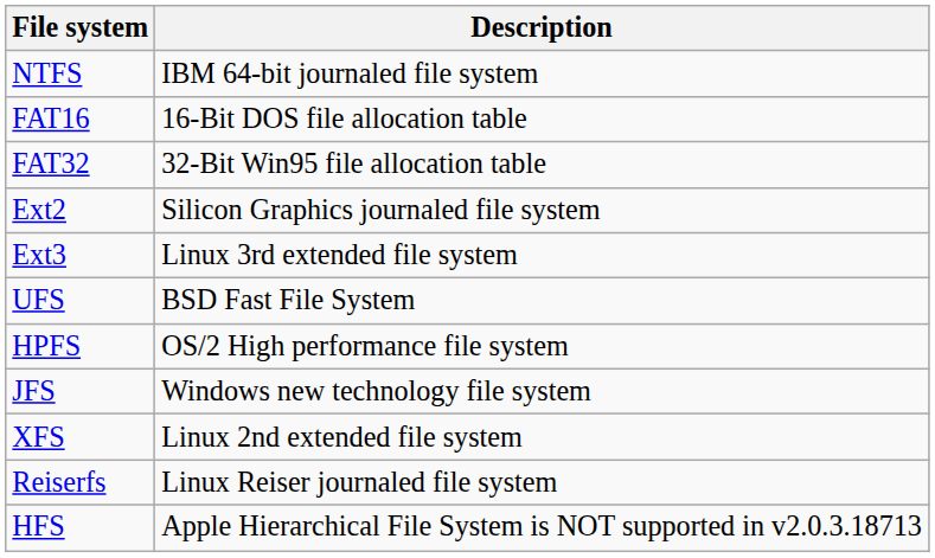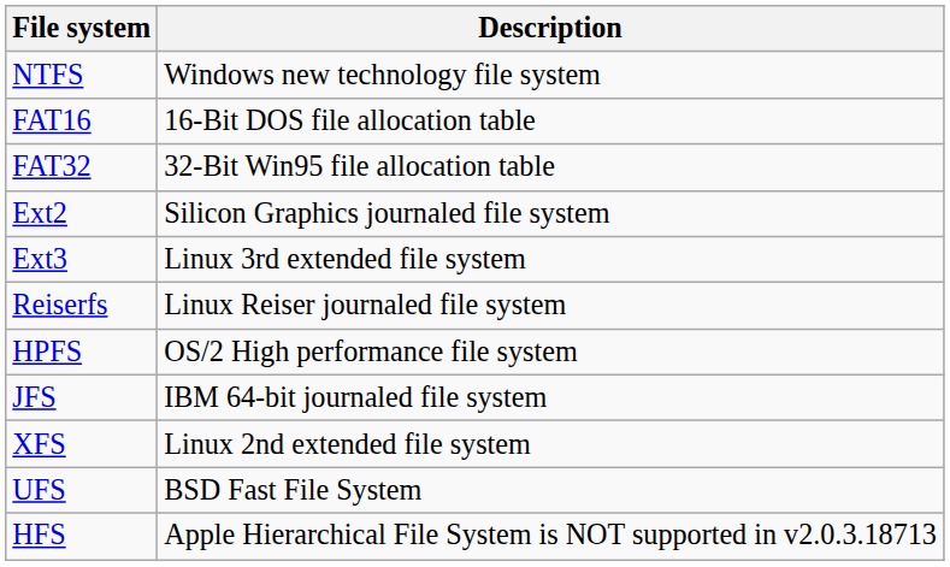NTFS | Description: IBM 64-bit journaled file system -> Windows new technology file system
rows swapped: Reiserfs <-> UFS
JFS | Description: Windows new technology file system -> IBM 64-bit journaled file system
